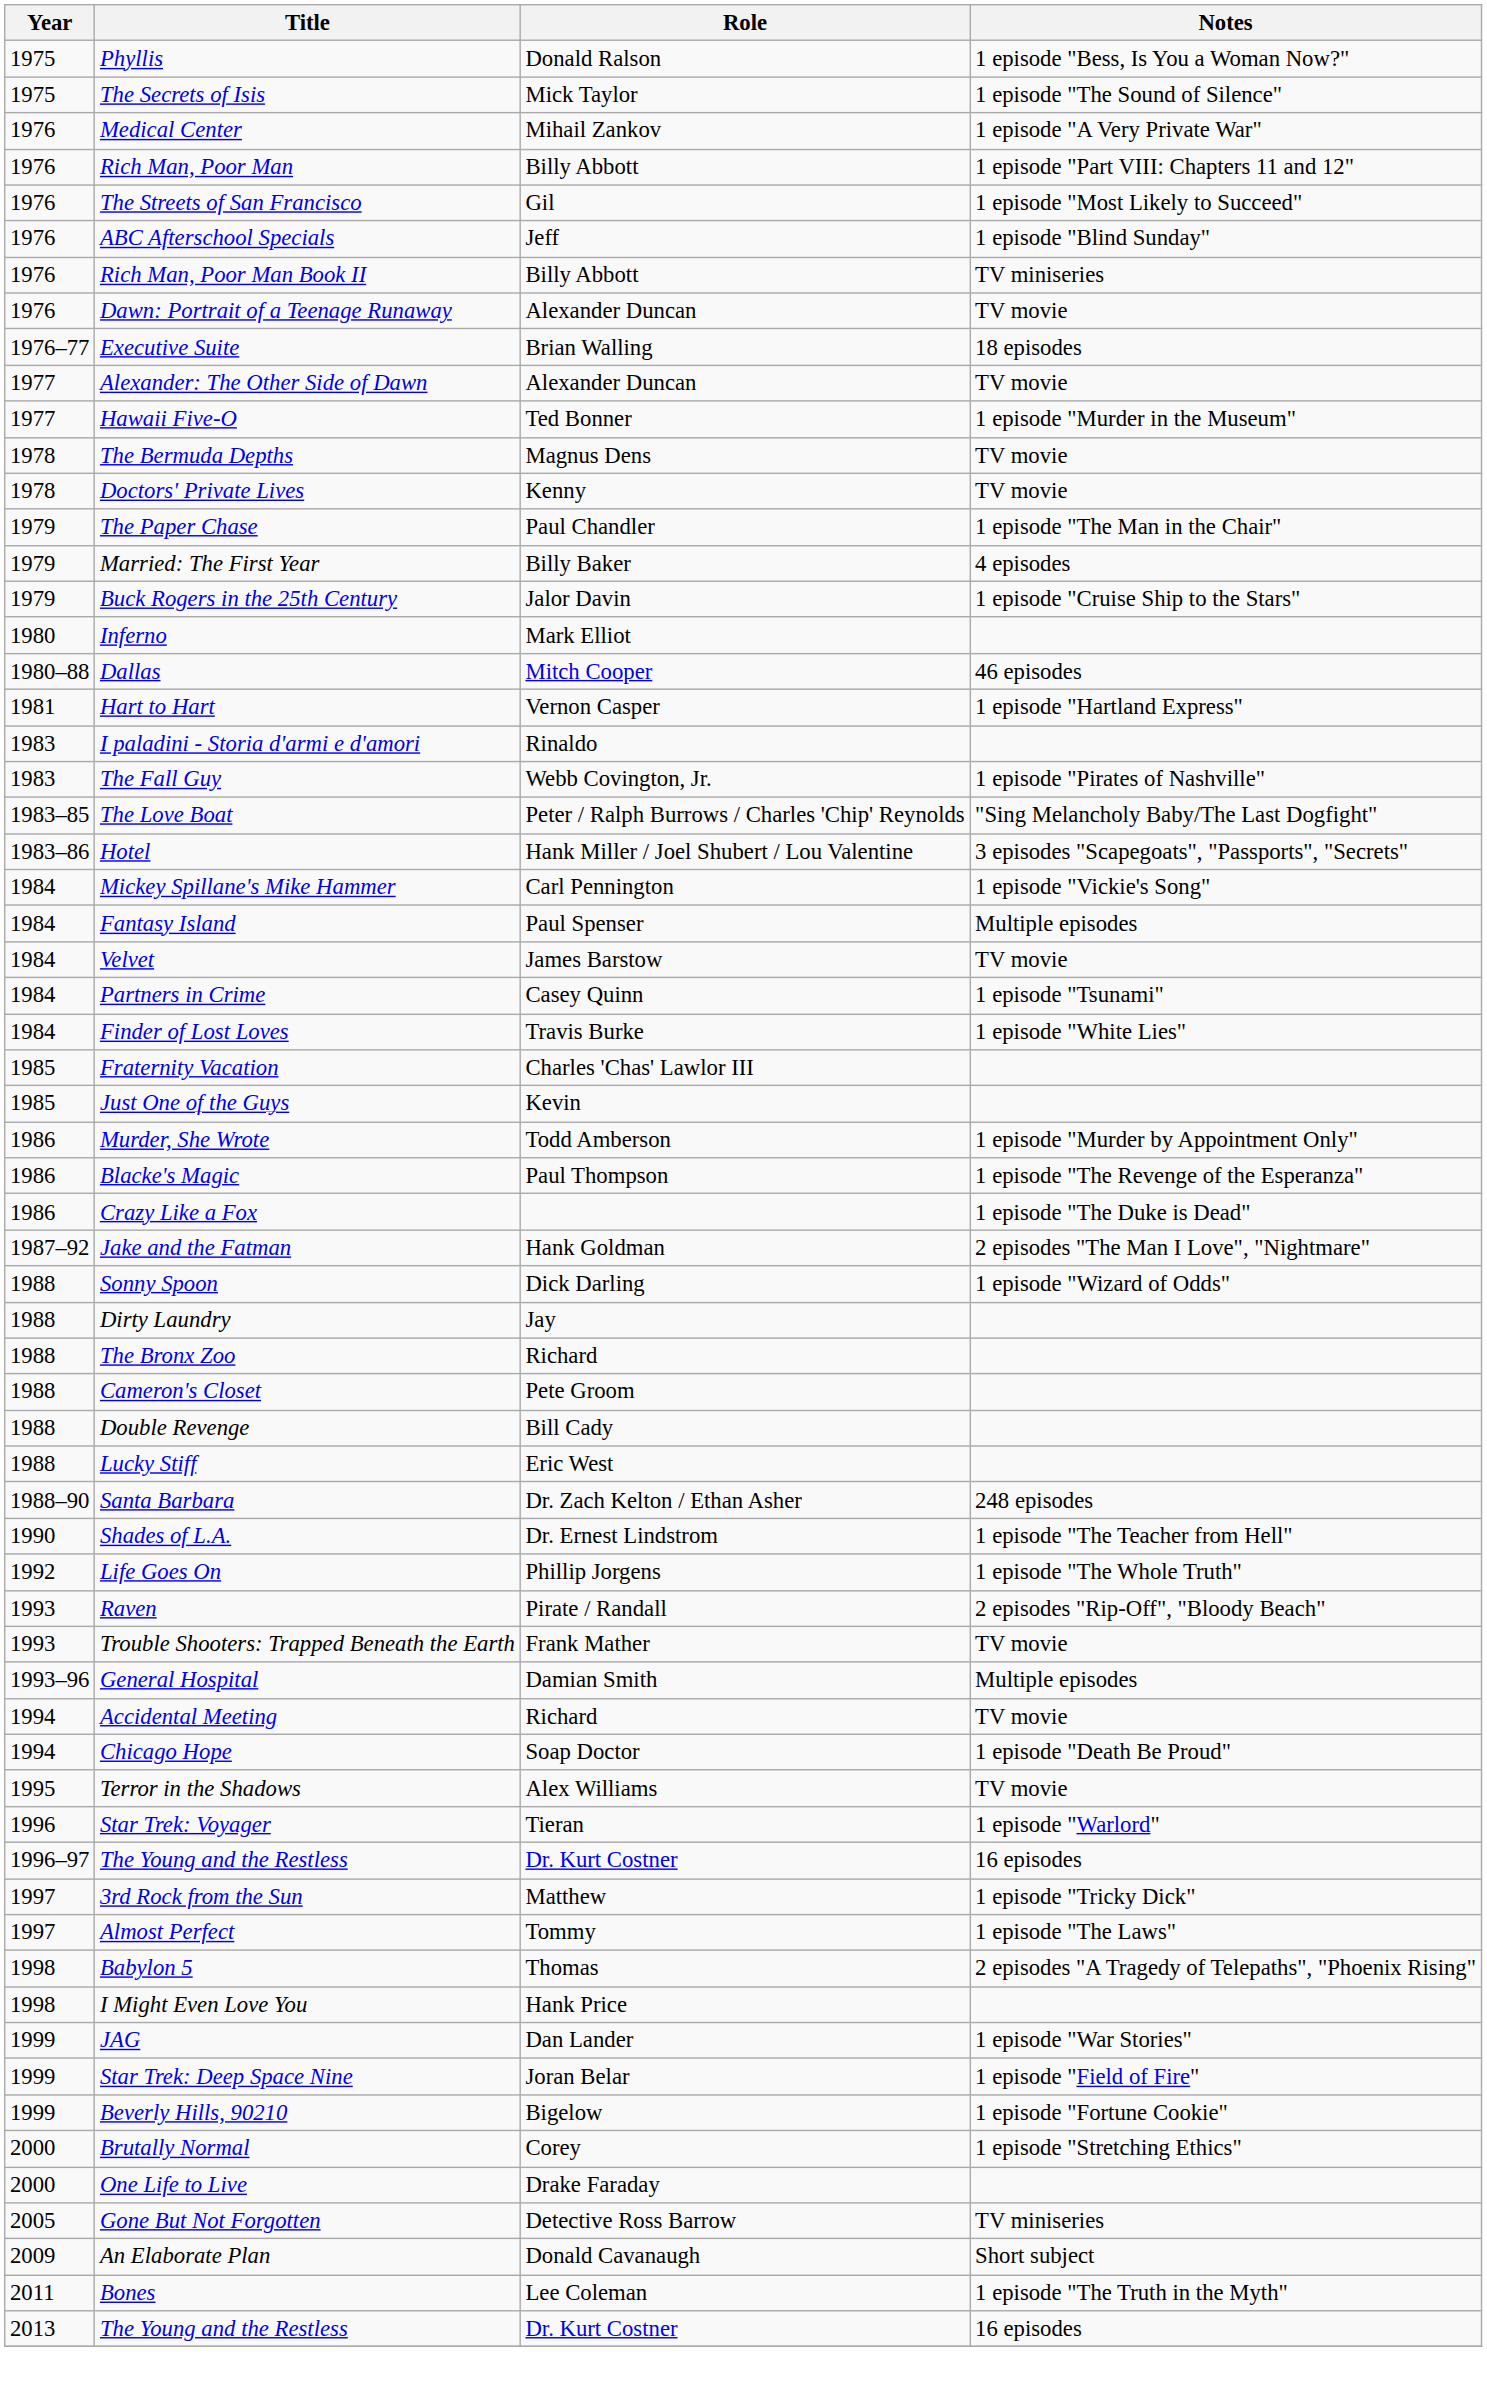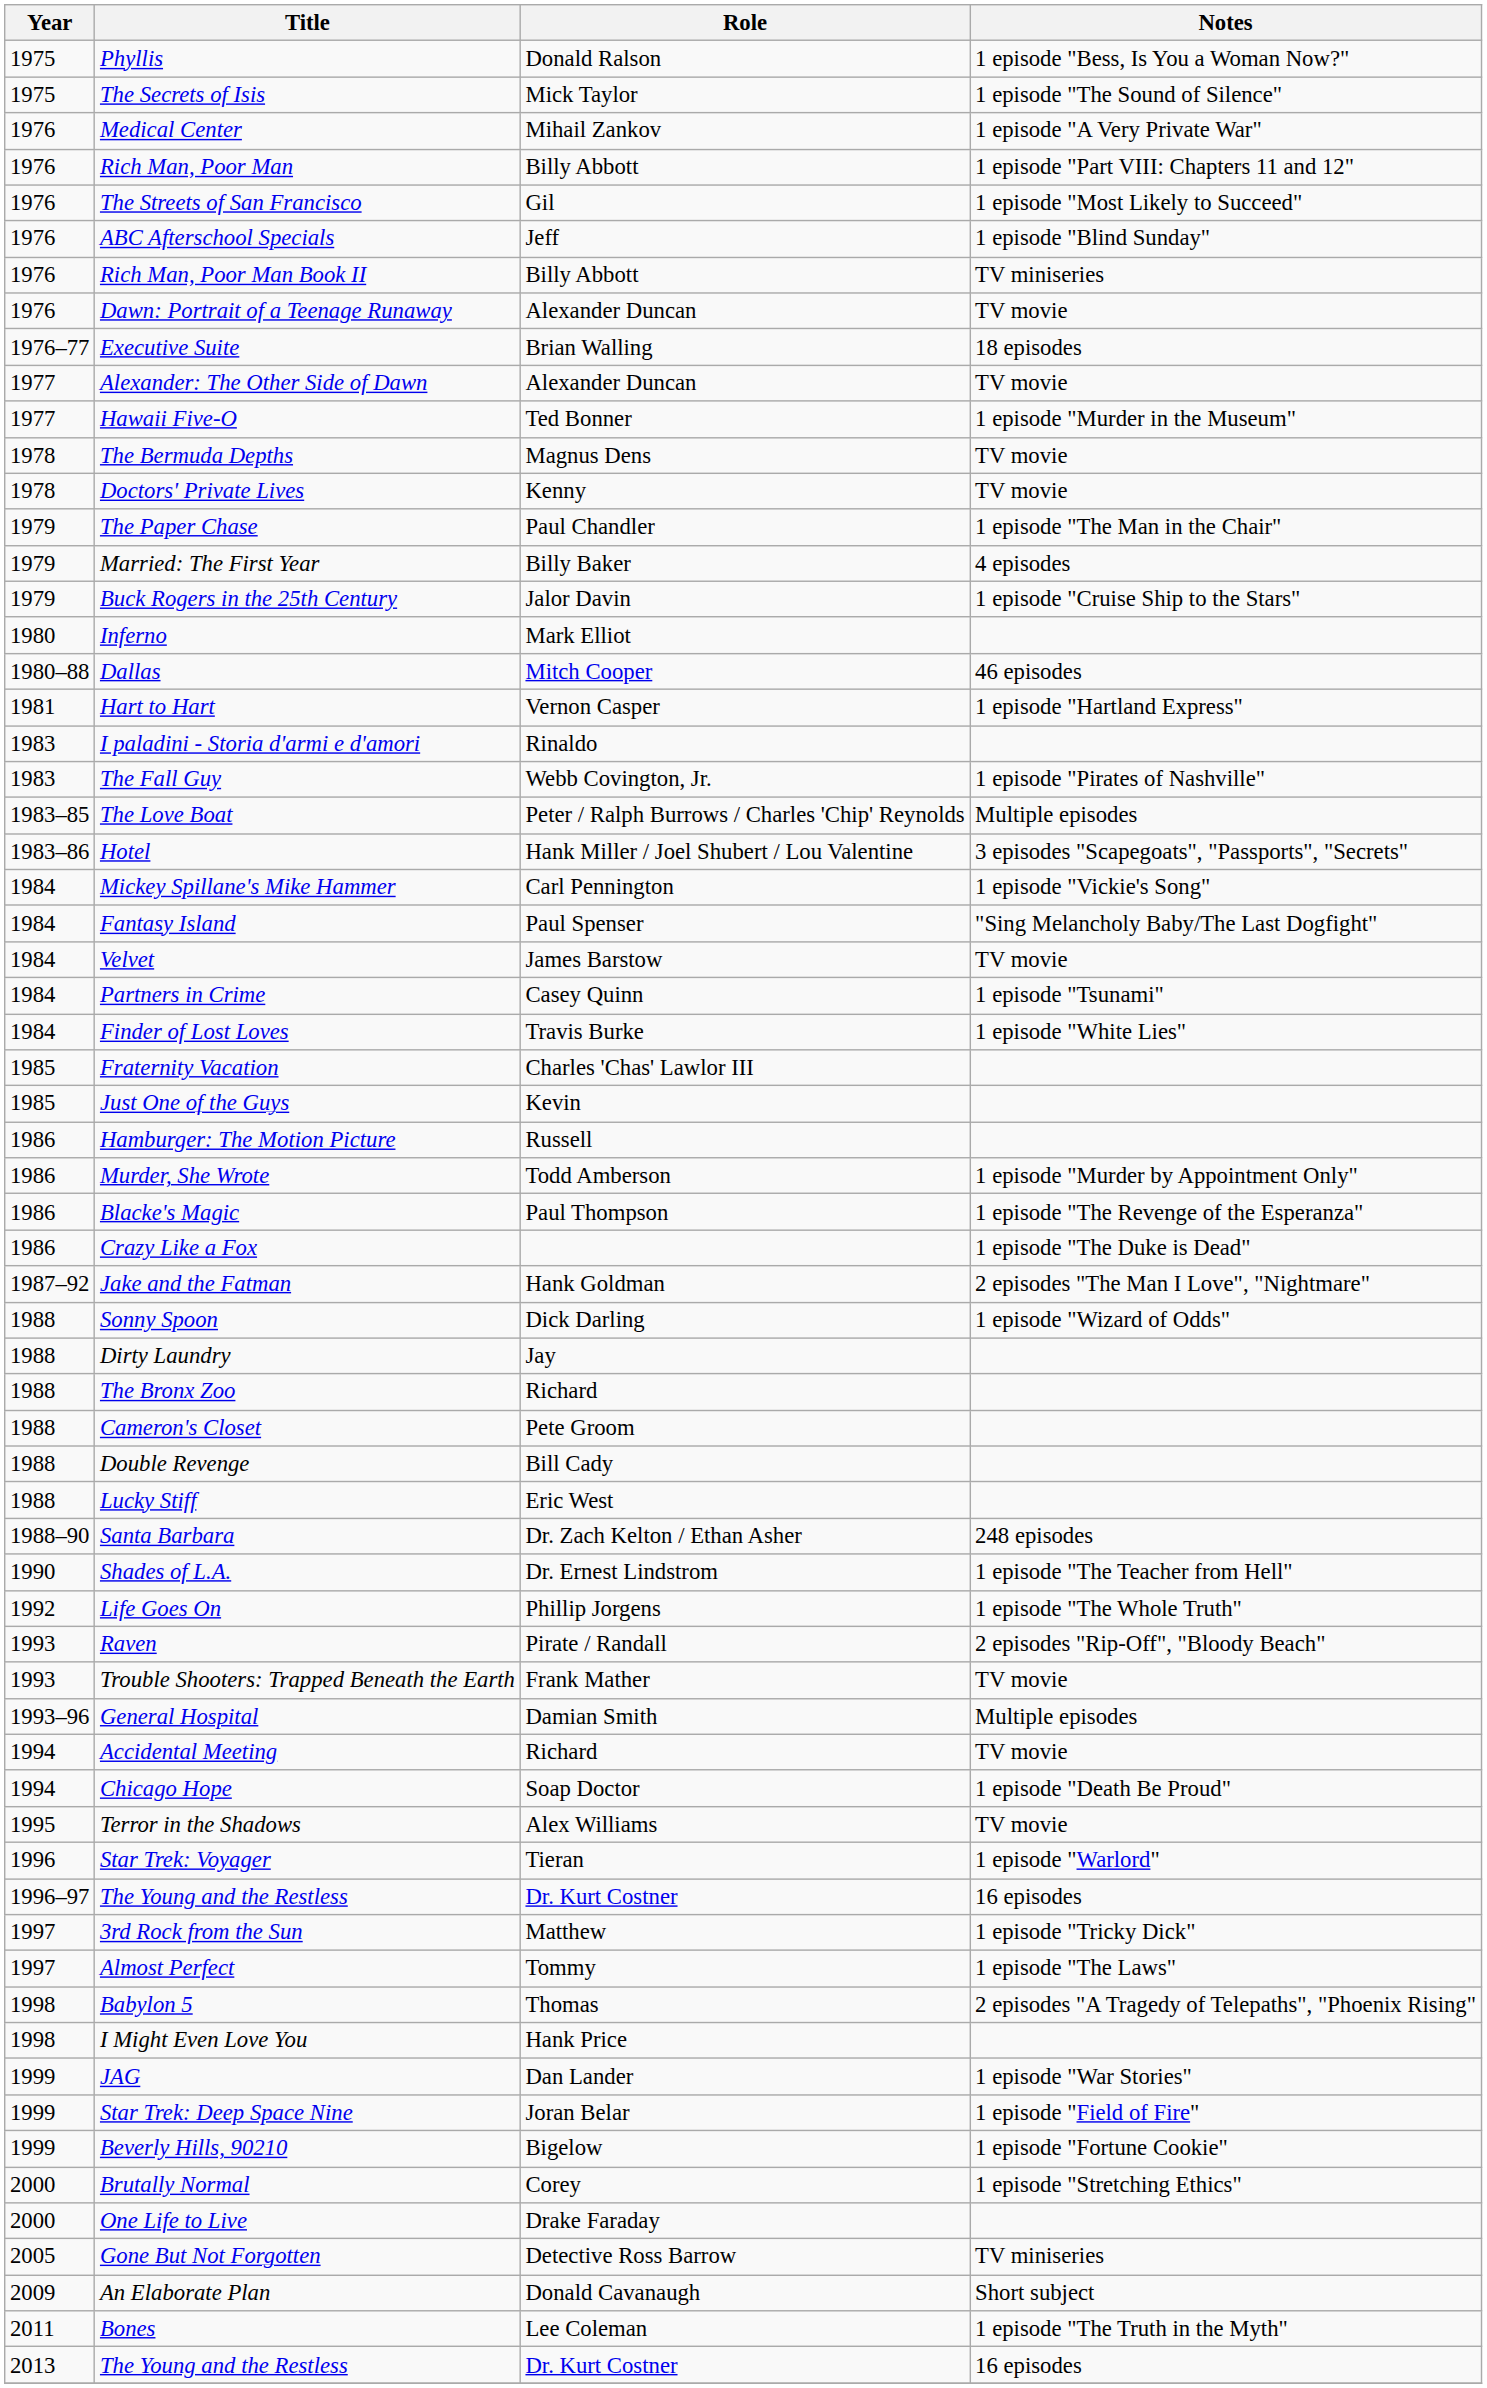The Love Boat | Notes: "Sing Melancholy Baby/The Last Dogfight" -> Multiple episodes
Fantasy Island | Notes: Multiple episodes -> "Sing Melancholy Baby/The Last Dogfight"
+ row: 1986 | Hamburger: The Motion Picture | Russell
